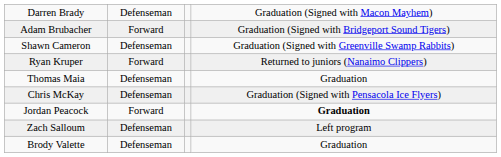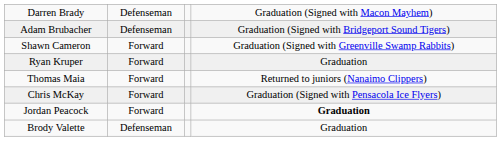Adam Brubacher | column 2: Forward -> Defenseman
Shawn Cameron | column 2: Defenseman -> Forward
Ryan Kruper | column 4: Returned to juniors (Nanaimo Clippers) -> Graduation
Thomas Maia | column 2: Defenseman -> Forward
Thomas Maia | column 4: Graduation -> Returned to juniors (Nanaimo Clippers)
Chris McKay | column 2: Defenseman -> Forward
- row: Zach Salloum | Defenseman | Left program
